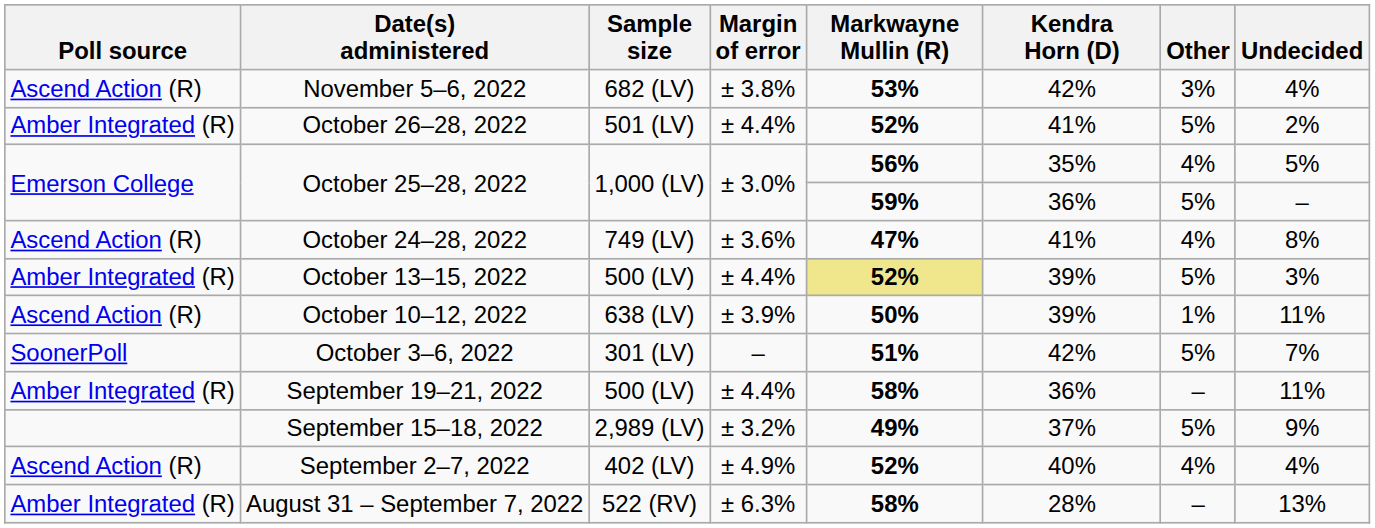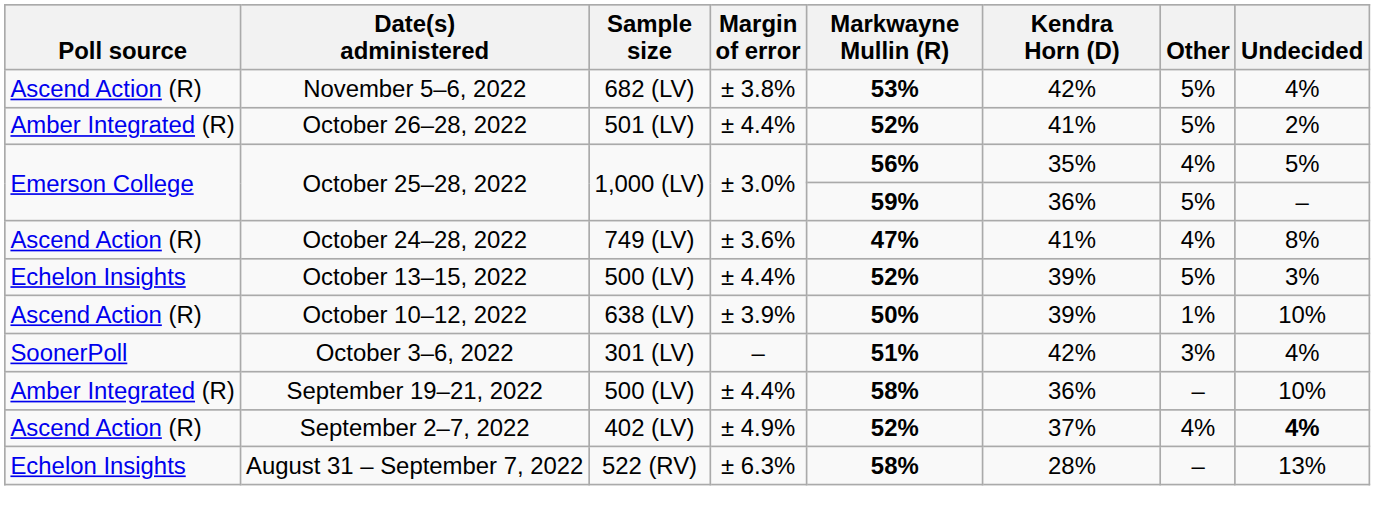November 5–6, 2022 | Other: 3% -> 5%
October 13–15, 2022 | Poll source: Amber Integrated (R) -> Echelon Insights
October 13–15, 2022 | Markwayne Mullin (R): khaki background -> no background
October 10–12, 2022 | Undecided: 11% -> 10%
October 3–6, 2022 | Other: 5% -> 3%
October 3–6, 2022 | Undecided: 7% -> 4%
September 19–21, 2022 | Undecided: 11% -> 10%
- row: September 15–18, 2022 | 2,989 (LV) | ± 3.2% | 49% | 37% | 5% | 9%
September 2–7, 2022 | Kendra Horn (D): 40% -> 37%
September 2–7, 2022 | Undecided: normal -> bold
August 31 – September 7, 2022 | Poll source: Amber Integrated (R) -> Echelon Insights
